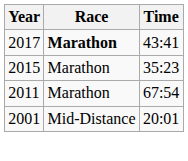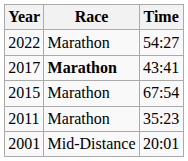+ row: 2022 | Marathon | 54:27
2015 | Time: 35:23 -> 67:54
2011 | Time: 67:54 -> 35:23
